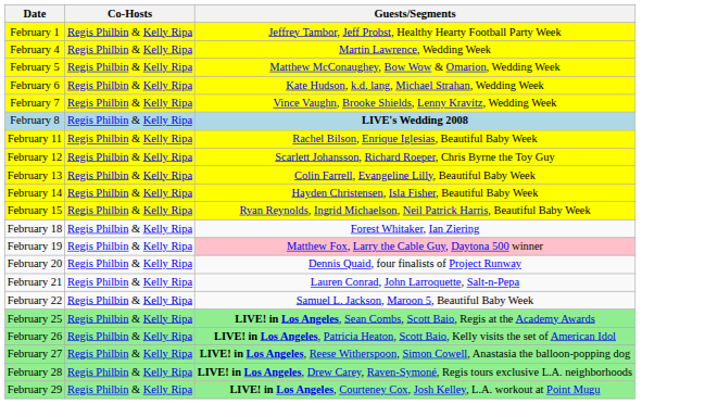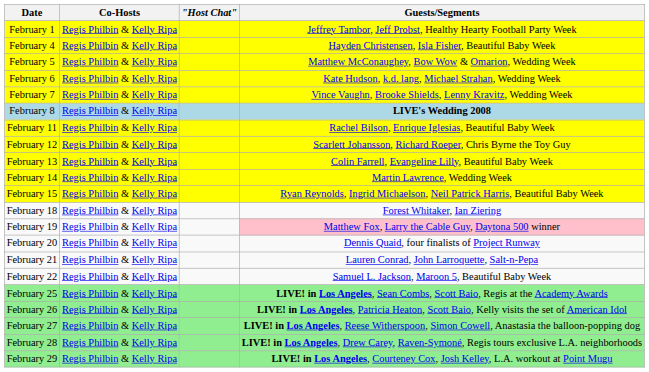+ column: "Host Chat"
February 4 | Guests/Segments: Martin Lawrence, Wedding Week -> Hayden Christensen, Isla Fisher, Beautiful Baby Week
February 14 | Guests/Segments: Hayden Christensen, Isla Fisher, Beautiful Baby Week -> Martin Lawrence, Wedding Week
